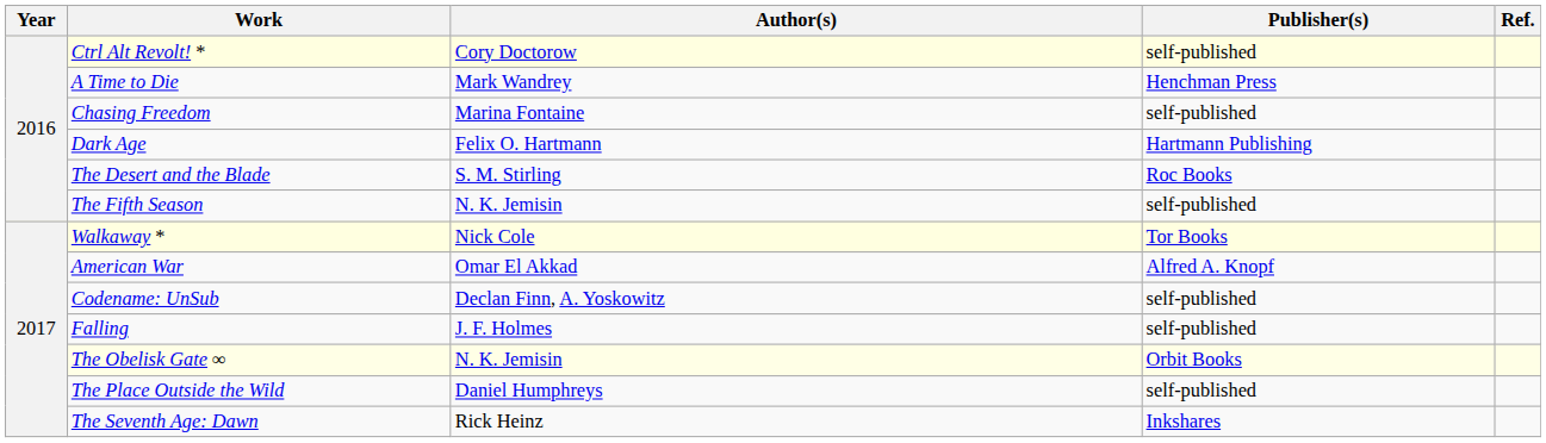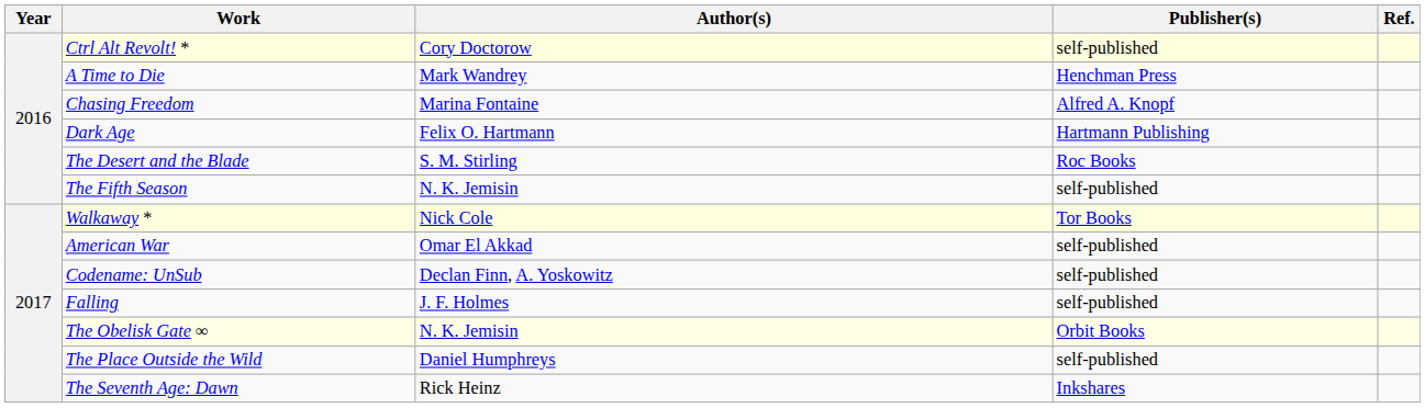Chasing Freedom | Publisher(s): self-published -> Alfred A. Knopf
American War | Publisher(s): Alfred A. Knopf -> self-published
